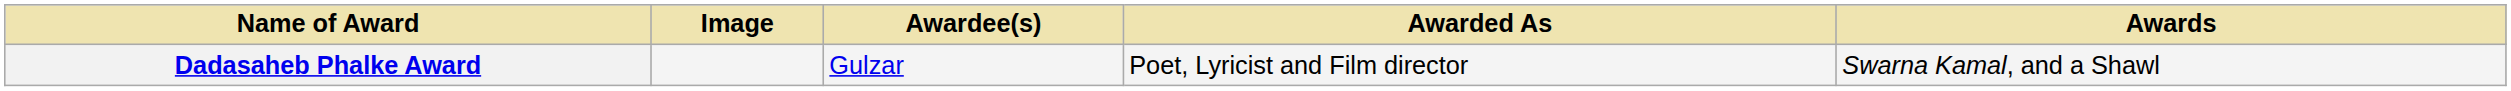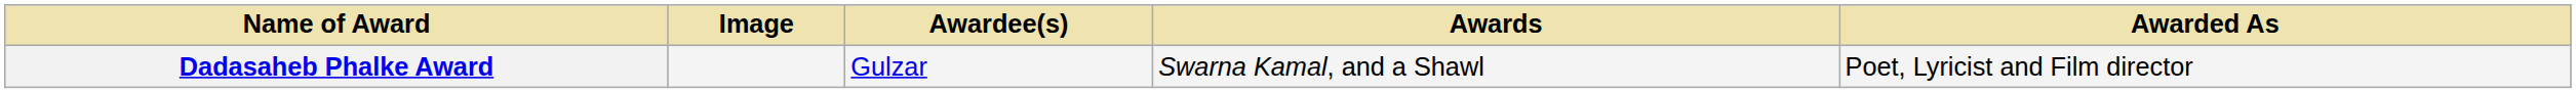columns swapped: Awarded As <-> Awards
